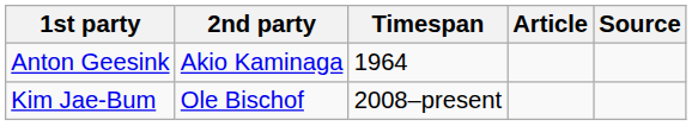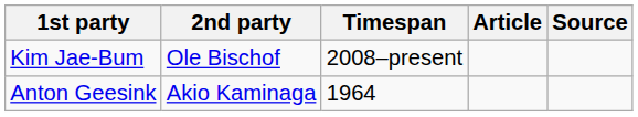rows swapped: Kim Jae-Bum <-> Anton Geesink
